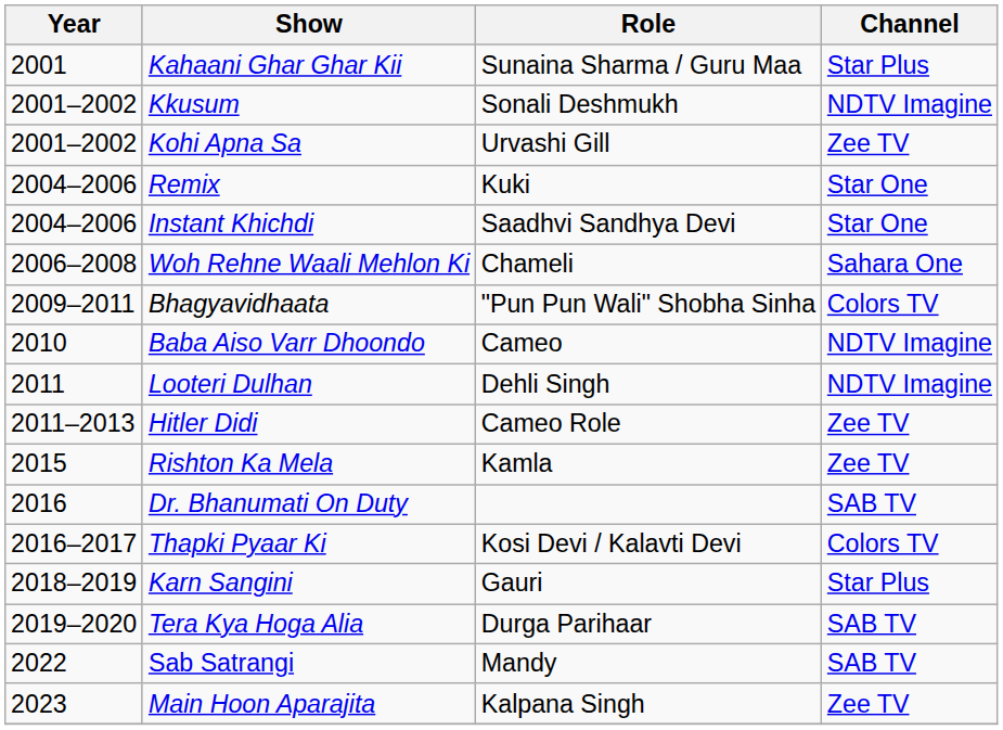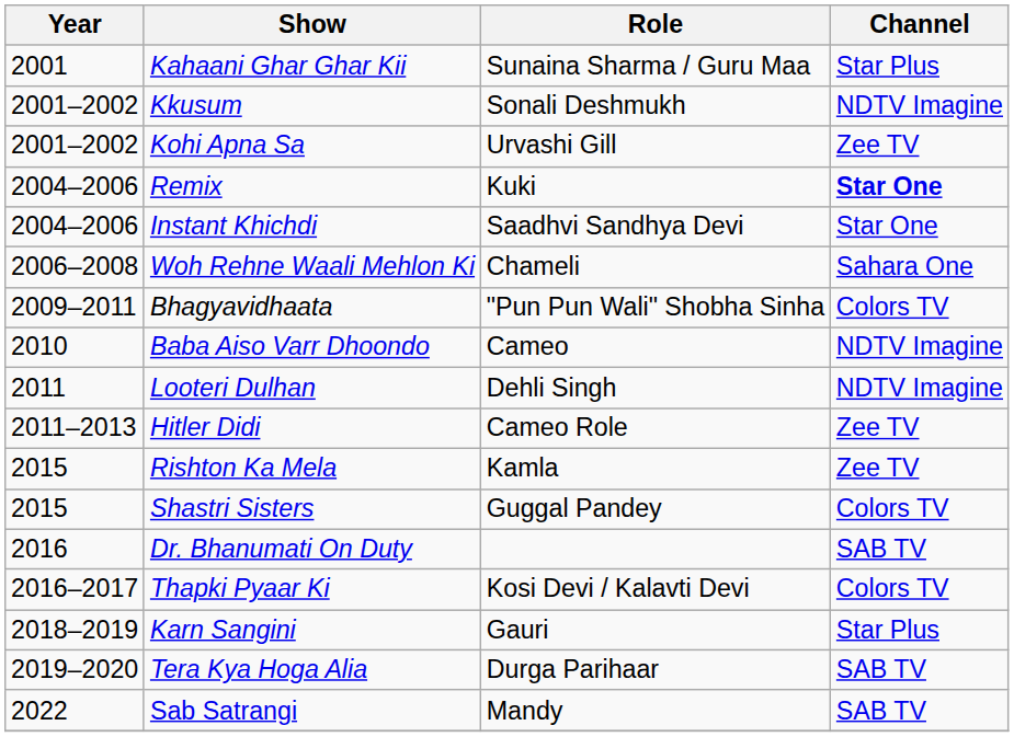Remix | Channel: normal -> bold
+ row: 2015 | Shastri Sisters | Guggal Pandey | Colors TV
- row: 2023 | Main Hoon Aparajita | Kalpana Singh | Zee TV
